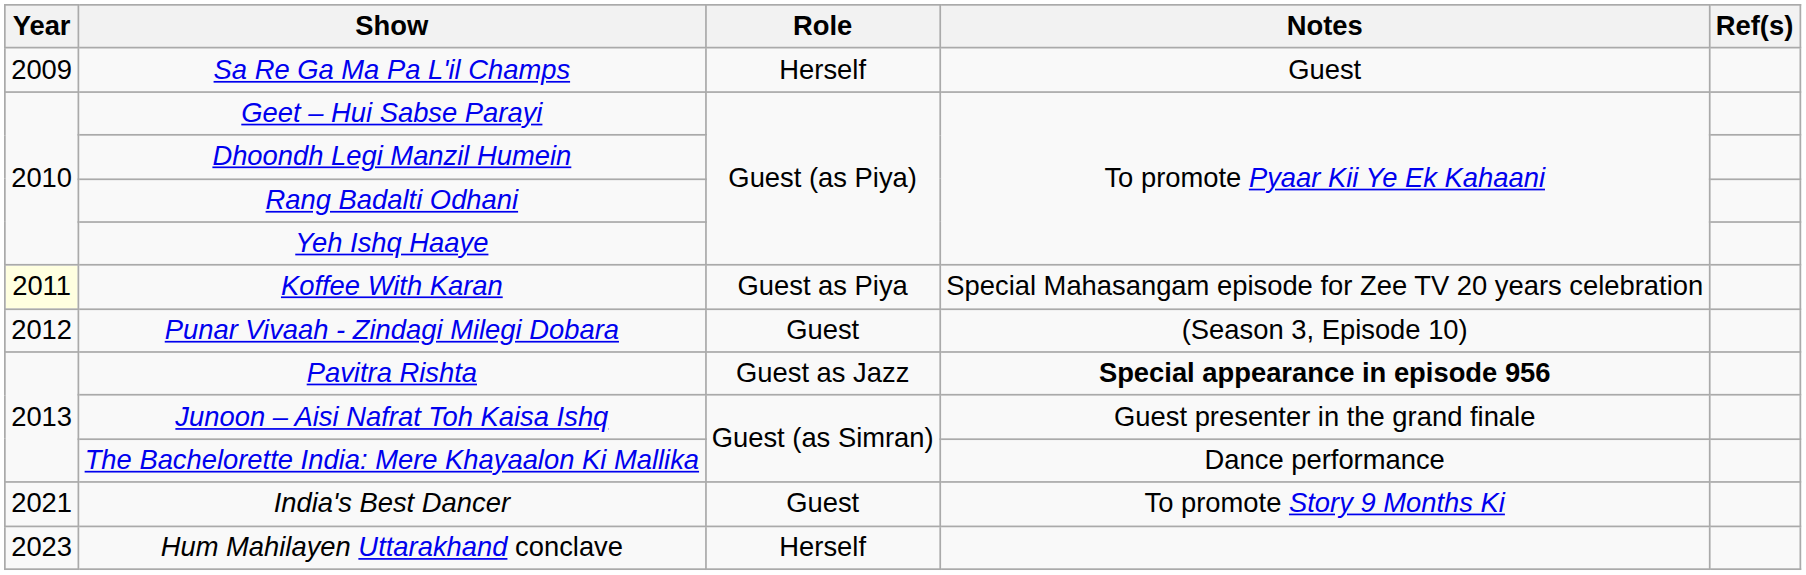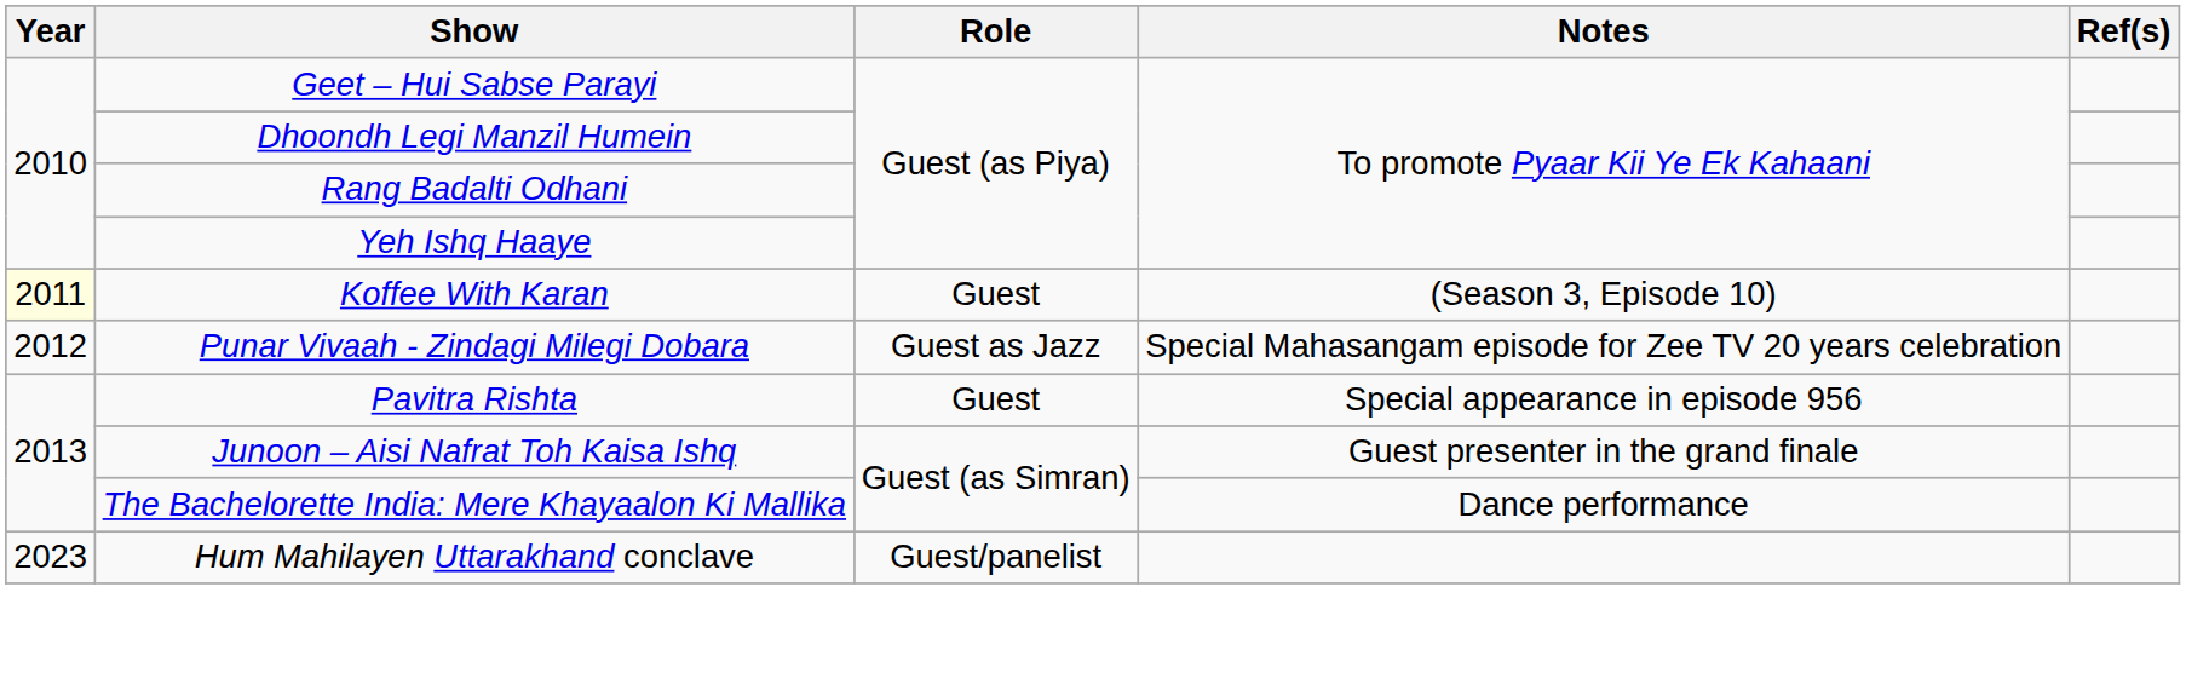- row: 2009 | Sa Re Ga Ma Pa L'il Champs | Herself | Guest
Koffee With Karan | Role: Guest as Piya -> Guest
Koffee With Karan | Notes: Special Mahasangam episode for Zee TV 20 years celebration -> (Season 3, Episode 10)
Punar Vivaah - Zindagi Milegi Dobara | Role: Guest -> Guest as Jazz
Punar Vivaah - Zindagi Milegi Dobara | Notes: (Season 3, Episode 10) -> Special Mahasangam episode for Zee TV 20 years celebration
Pavitra Rishta | Role: Guest as Jazz -> Guest
Pavitra Rishta | Notes: bold -> normal
- row: 2021 | India's Best Dancer | Guest | To promote Story 9 Months Ki
Hum Mahilayen Uttarakhand conclave | Role: Herself -> Guest/panelist
